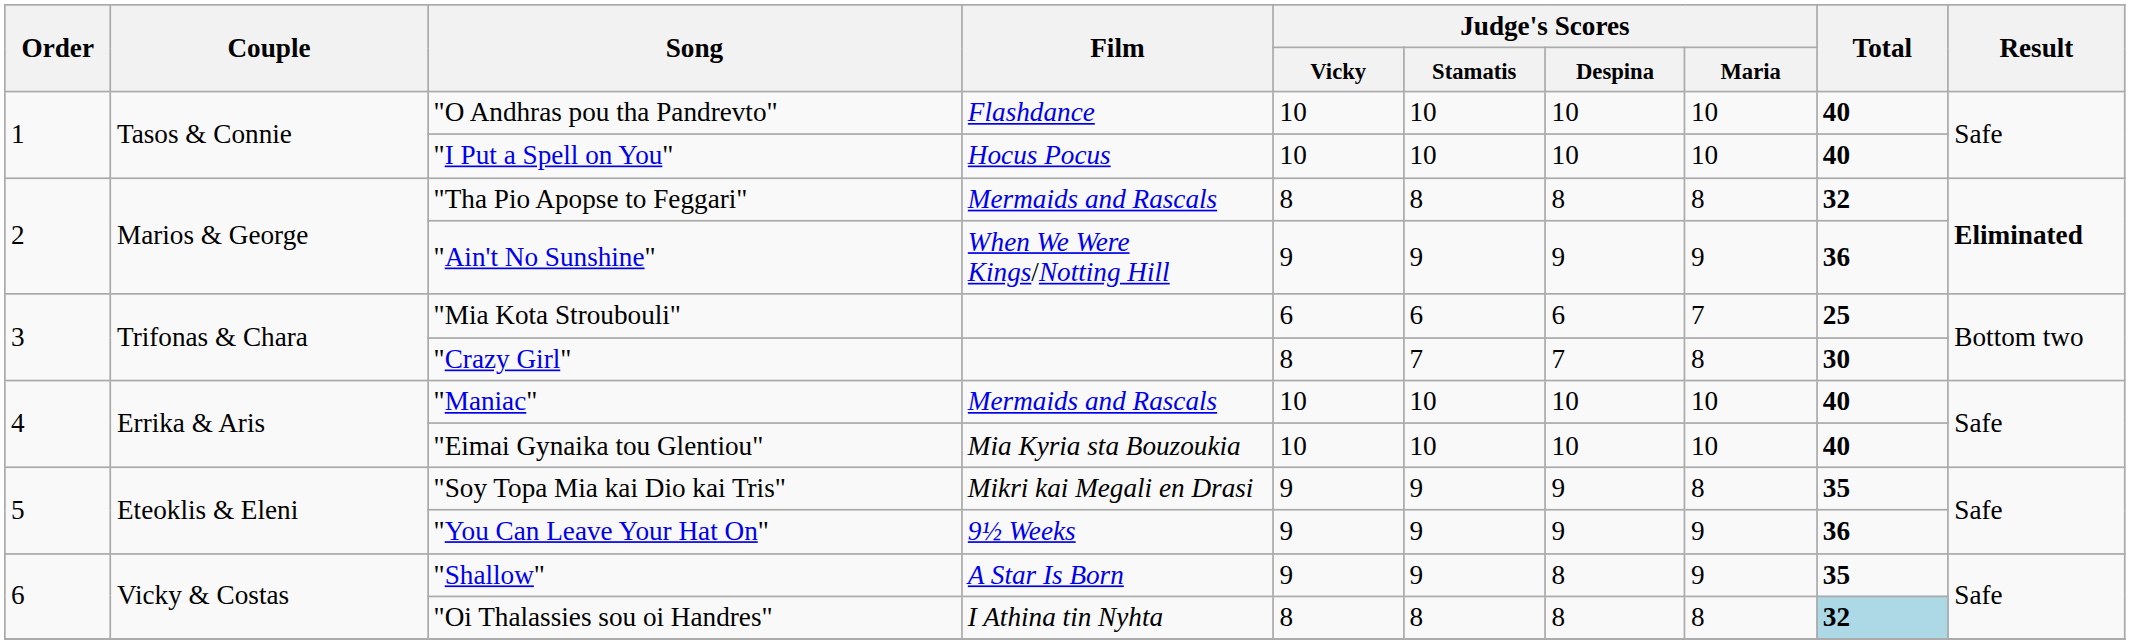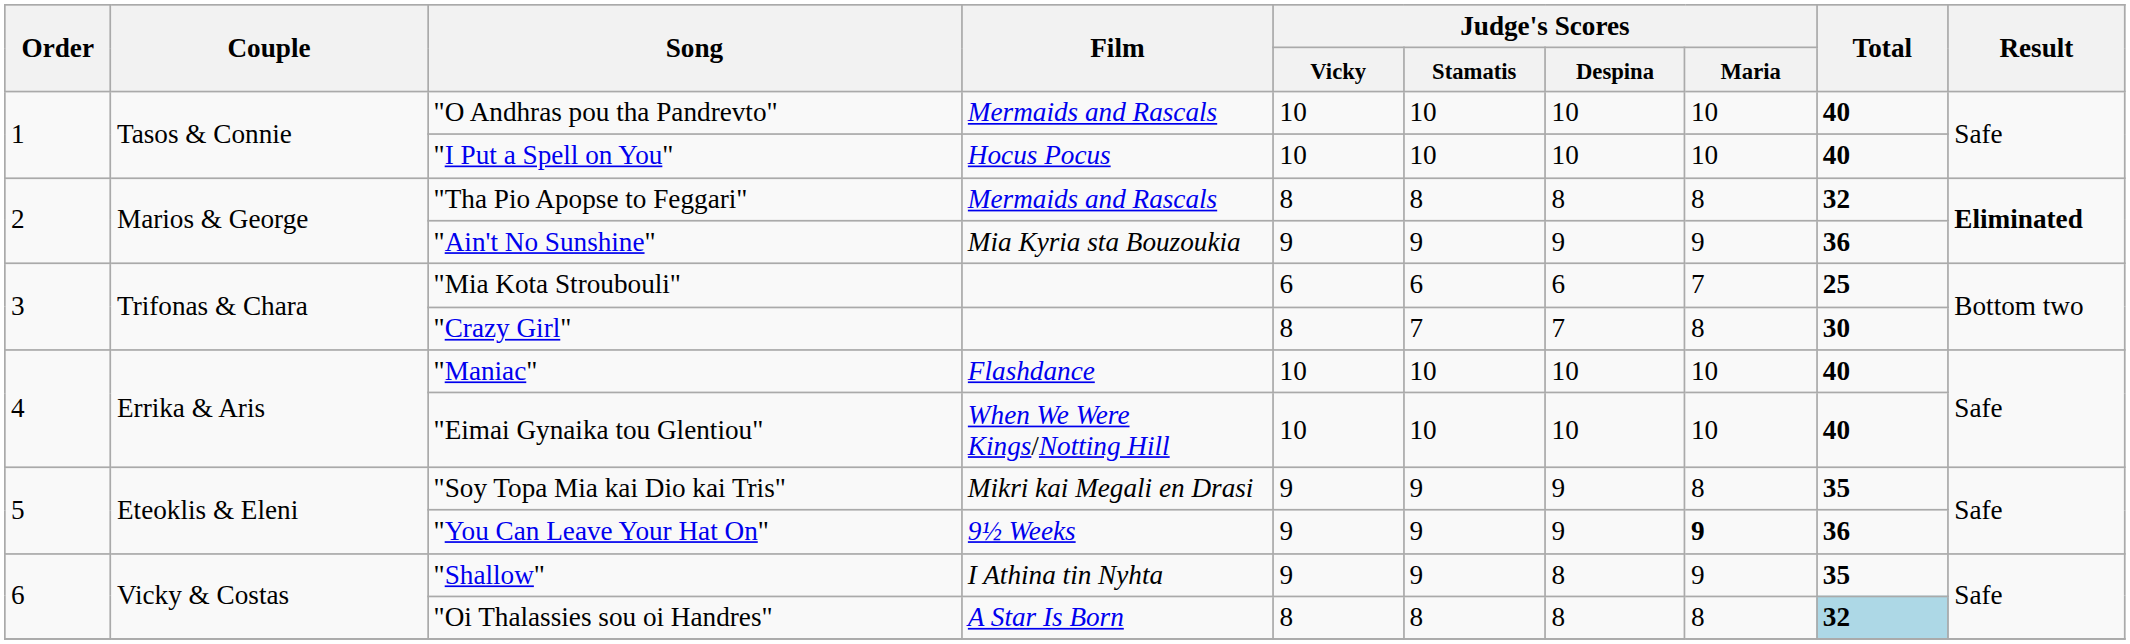"O Andhras pou tha Pandrevto" | Film: Flashdance -> Mermaids and Rascals
"Ain't No Sunshine" | Film: When We Were Kings/Notting Hill -> Mia Kyria sta Bouzoukia
"Maniac" | Film: Mermaids and Rascals -> Flashdance
"Eimai Gynaika tou Glentiou" | Film: Mia Kyria sta Bouzoukia -> When We Were Kings/Notting Hill
"You Can Leave Your Hat On" | Judge's Scores / Maria: normal -> bold
"Shallow" | Film: A Star Is Born -> I Athina tin Nyhta
"Oi Thalassies sou oi Handres" | Film: I Athina tin Nyhta -> A Star Is Born
